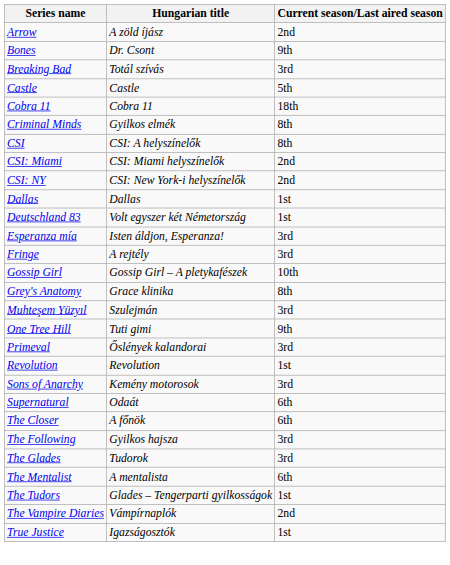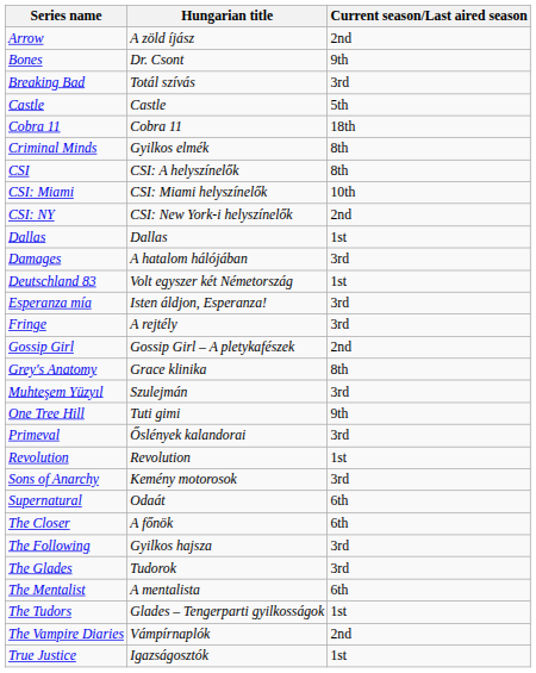CSI: Miami | Current season/Last aired season: 2nd -> 10th
+ row: Damages | A hatalom hálójában | 3rd
Gossip Girl | Current season/Last aired season: 10th -> 2nd
